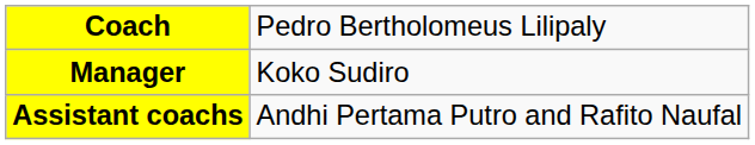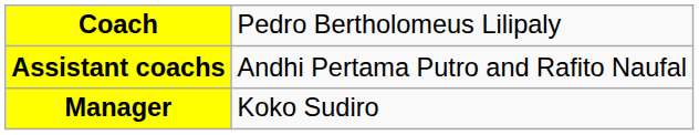rows swapped: Assistant coachs <-> Manager
